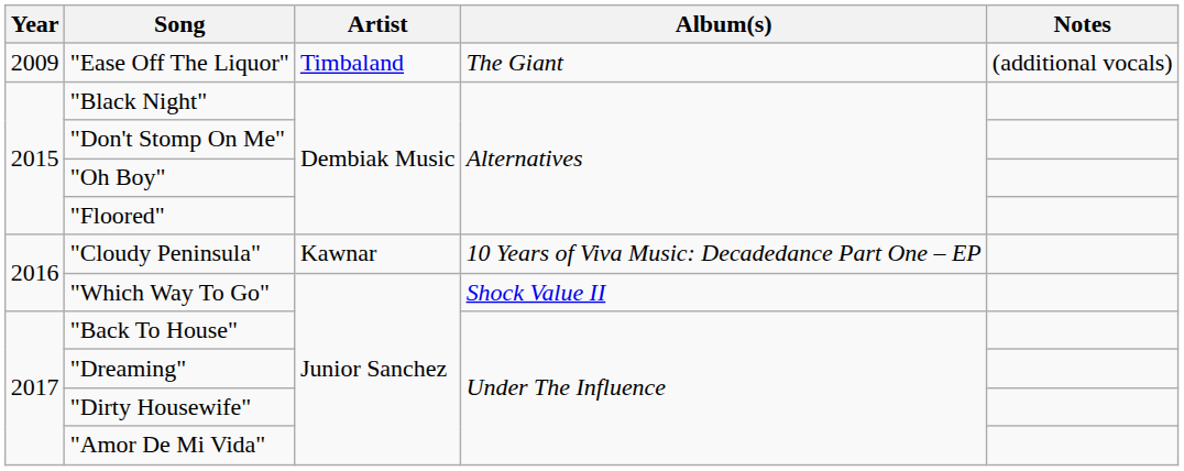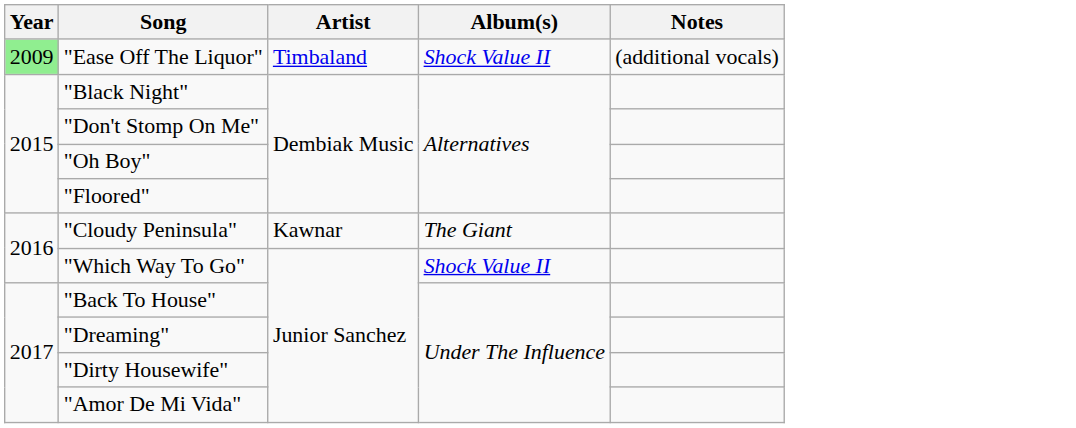"Ease Off The Liquor" | Year: no background -> lightgreen background
"Ease Off The Liquor" | Album(s): The Giant -> Shock Value II
"Cloudy Peninsula" | Album(s): 10 Years of Viva Music: Decadedance Part One – EP -> The Giant
